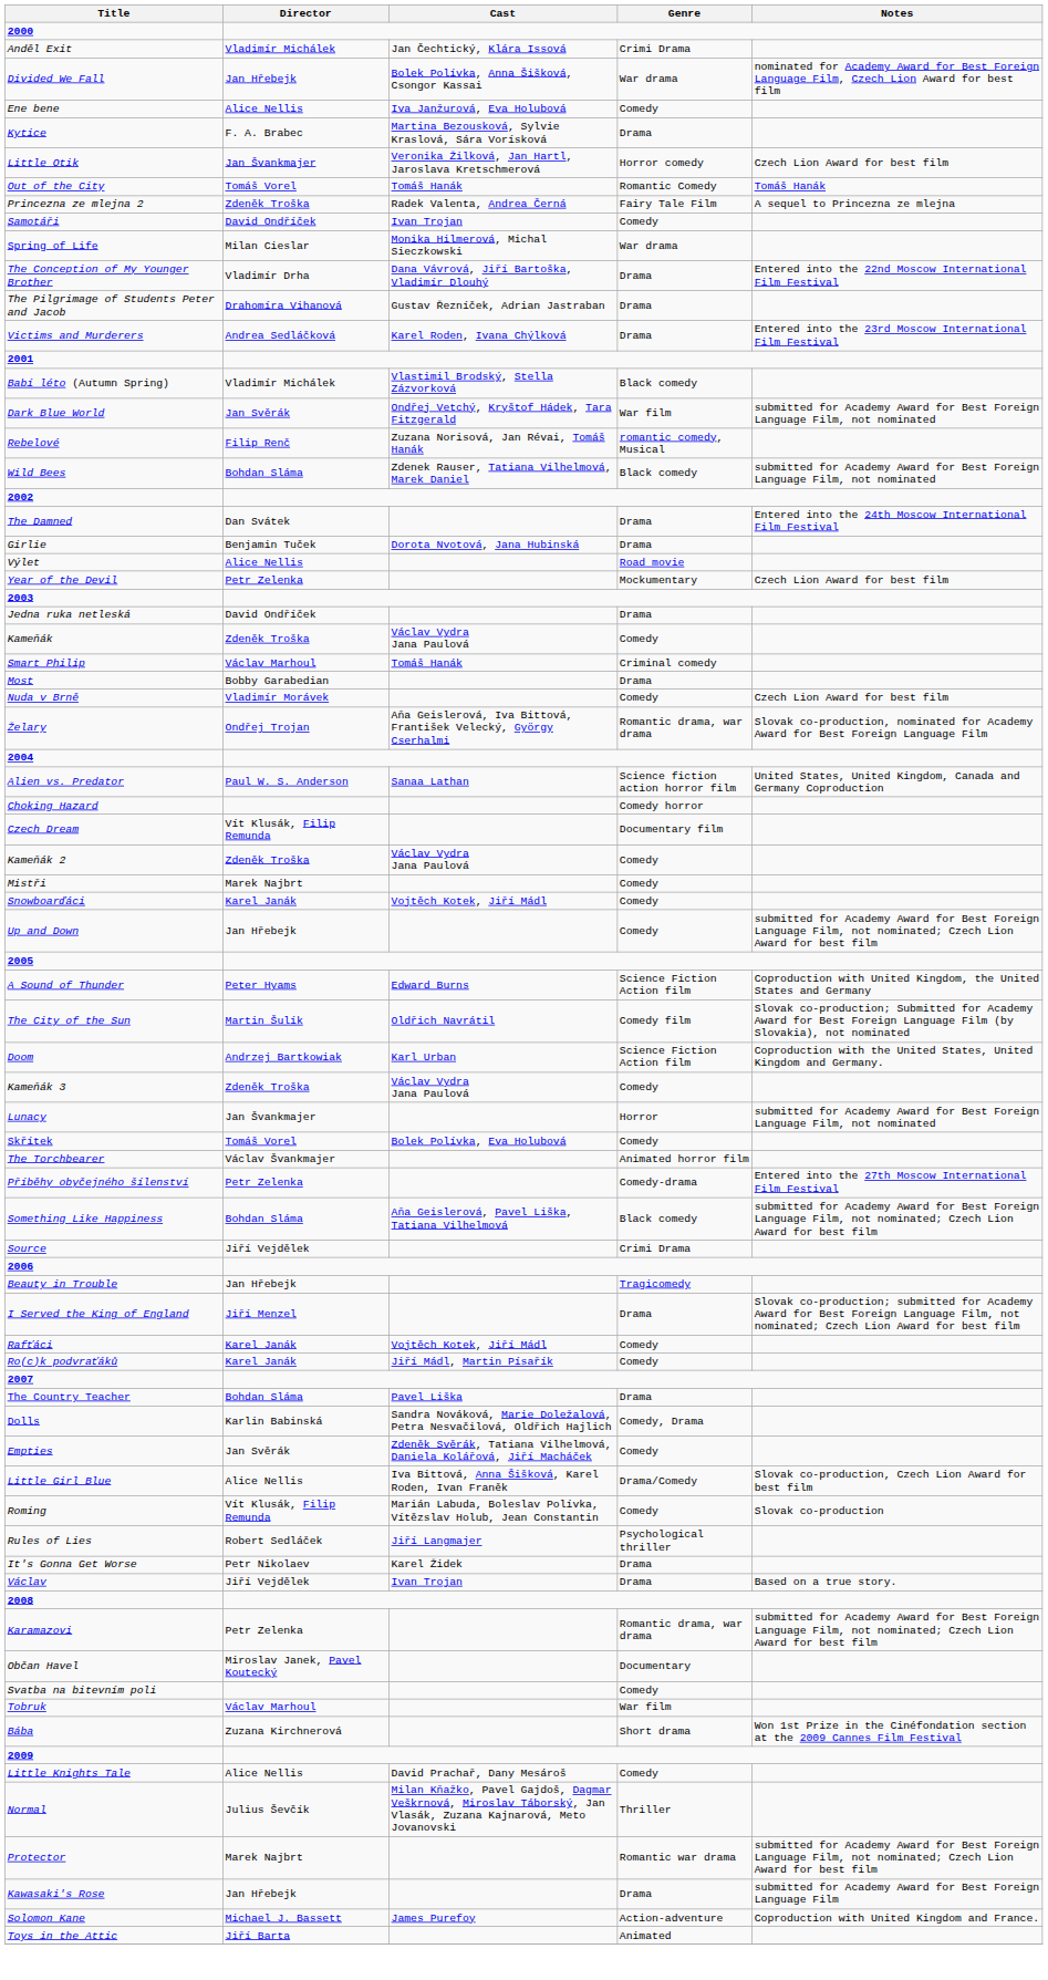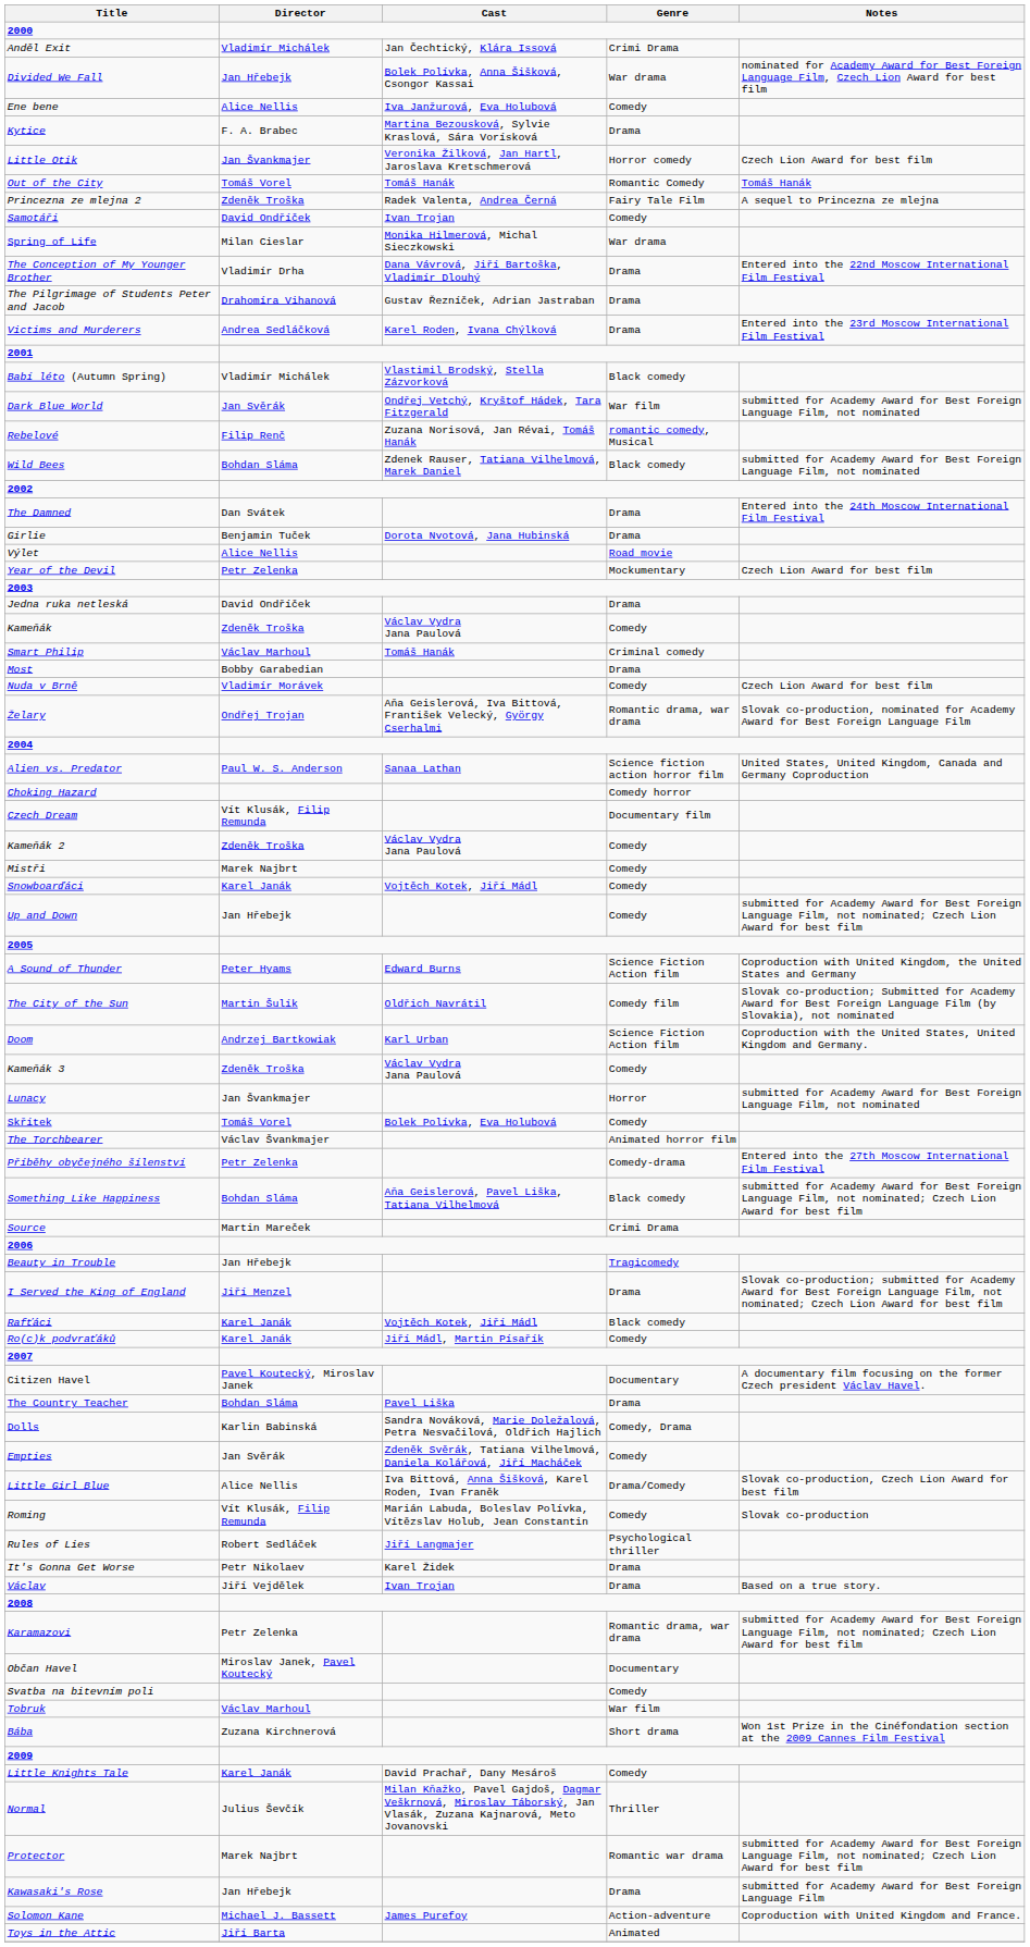Source | Director: Jiří Vejdělek -> Martin Mareček
Rafťáci | Genre: Comedy -> Black comedy
+ row: Citizen Havel | Pavel Koutecký, Miroslav Janek | Documentary | A documentary film focusing on the former Czech president Václav Havel.
Little Knights Tale | Director: Alice Nellis -> Karel Janák
